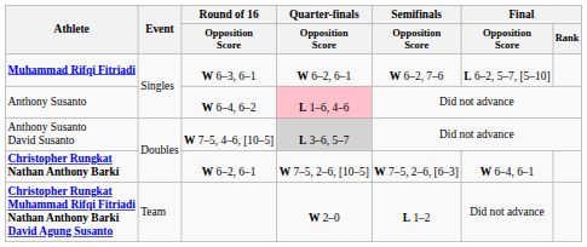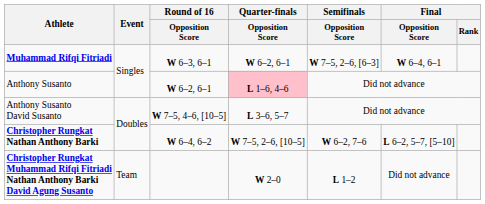Muhammad Rifqi Fitriadi | Semifinals / Opposition Score: W 6–2, 7–6 -> W 7–5, 2–6, [6–3]
Muhammad Rifqi Fitriadi | Final / Opposition Score: L 6–2, 5–7, [5–10] -> W 6–4, 6–1
Anthony Susanto | Round of 16 / Opposition Score: W 6–4, 6–2 -> W 6–2, 6–1
Anthony Susanto David Susanto | Quarter-finals / Opposition Score: lightgrey background -> no background
Christopher Rungkat Nathan Anthony Barki | Round of 16 / Opposition Score: W 6–2, 6–1 -> W 6–4, 6–2
Christopher Rungkat Nathan Anthony Barki | Semifinals / Opposition Score: W 7–5, 2–6, [6–3] -> W 6–2, 7–6
Christopher Rungkat Nathan Anthony Barki | Final / Opposition Score: W 6–4, 6–1 -> L 6–2, 5–7, [5–10]
